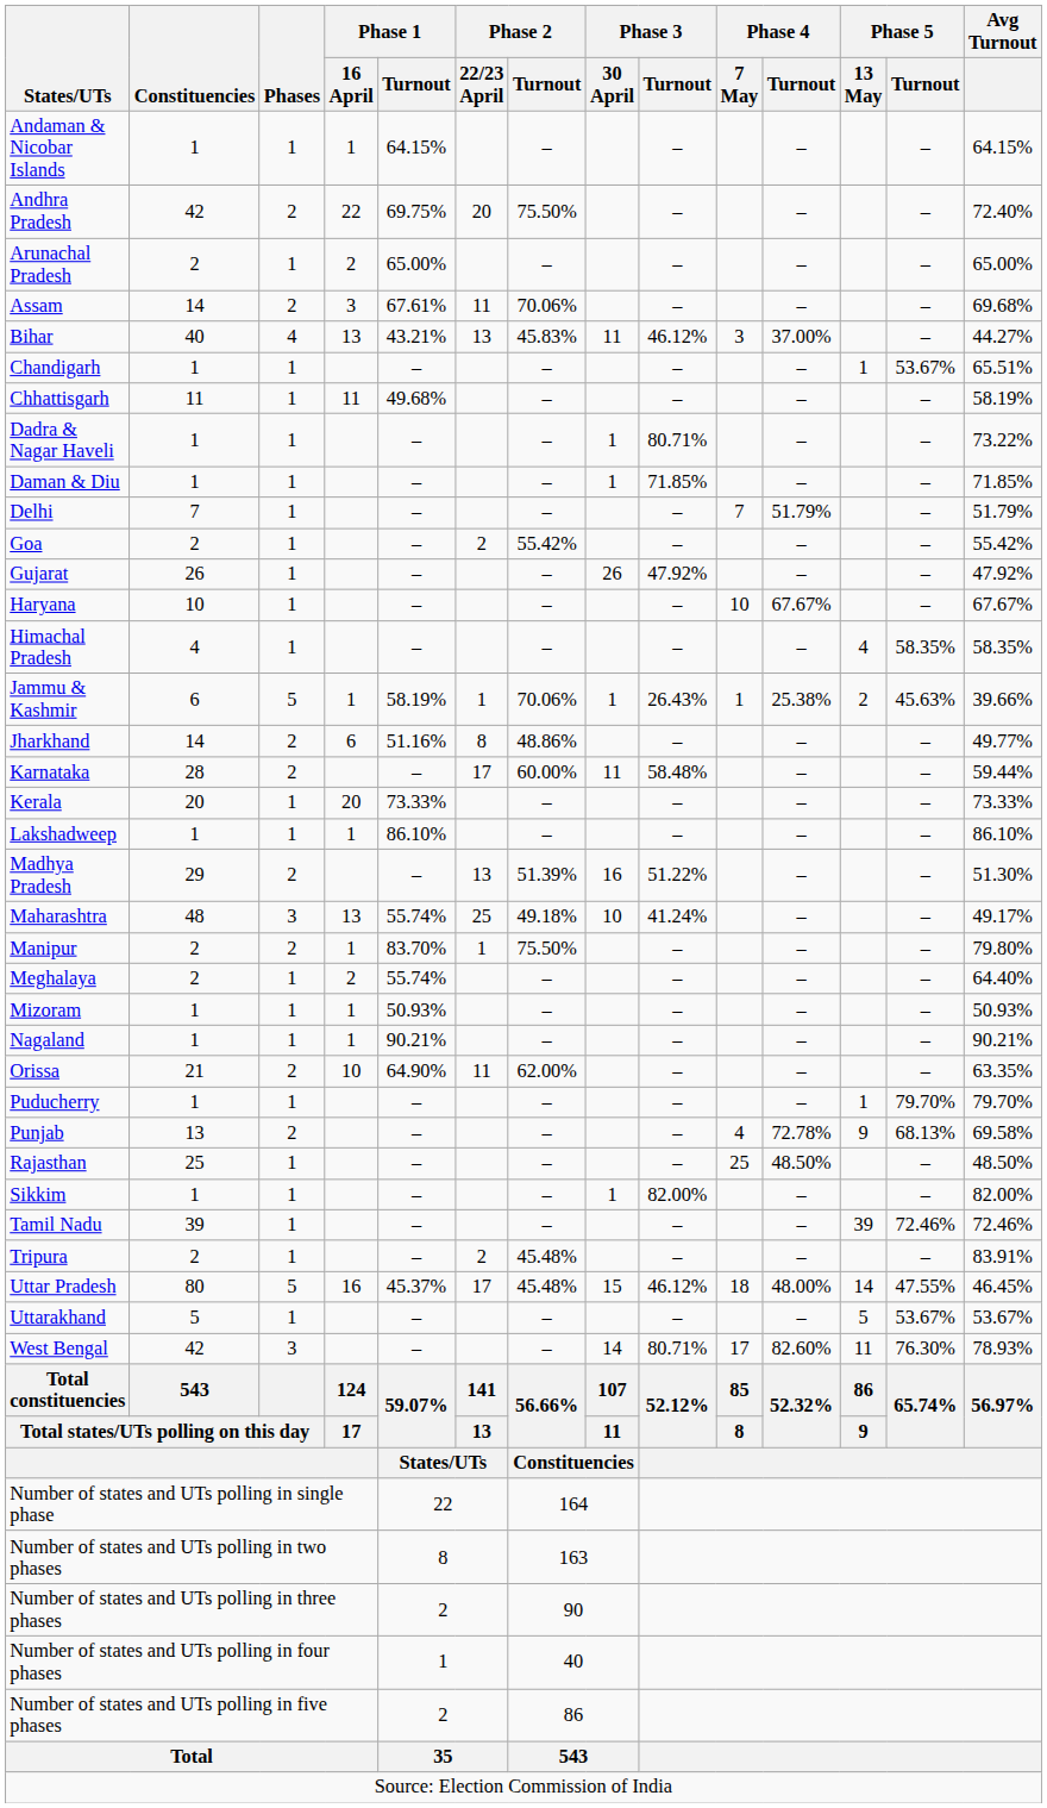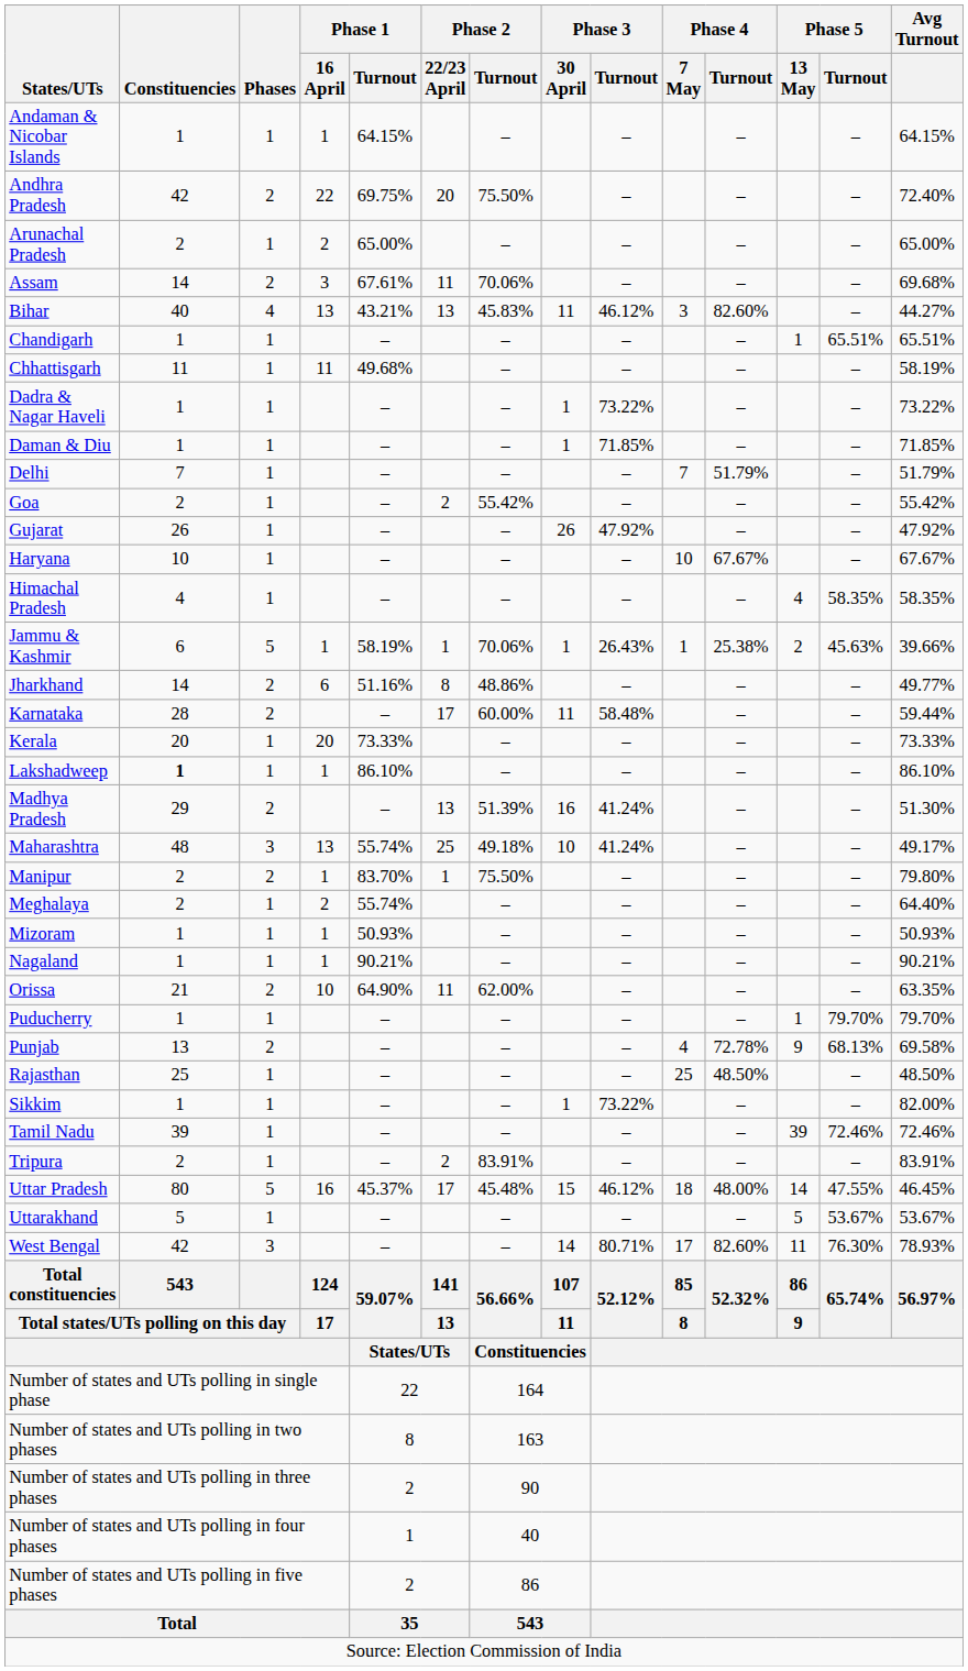Bihar | Phase 4 / Turnout: 37.00% -> 82.60%
Chandigarh | Phase 5 / Turnout: 53.67% -> 65.51%
Dadra & Nagar Haveli | Phase 3 / Turnout: 80.71% -> 73.22%
Lakshadweep | Constituencies: normal -> bold
Madhya Pradesh | Phase 3 / Turnout: 51.22% -> 41.24%
Sikkim | Phase 3 / Turnout: 82.00% -> 73.22%
Tripura | Phase 2 / Turnout: 45.48% -> 83.91%
